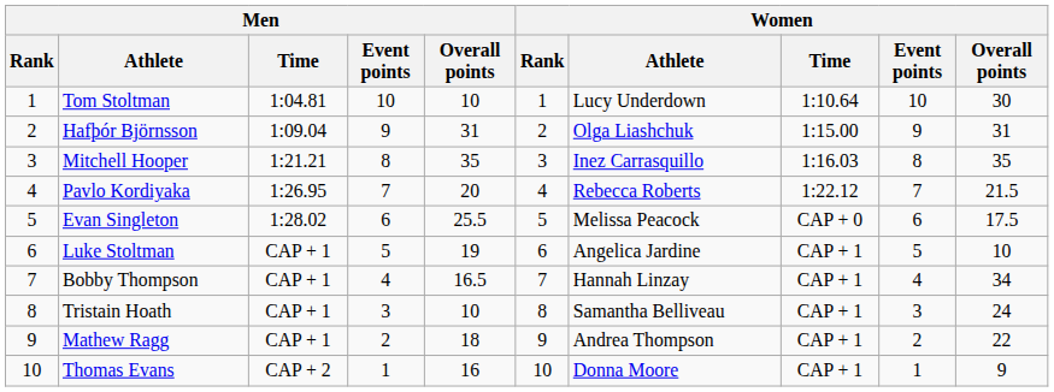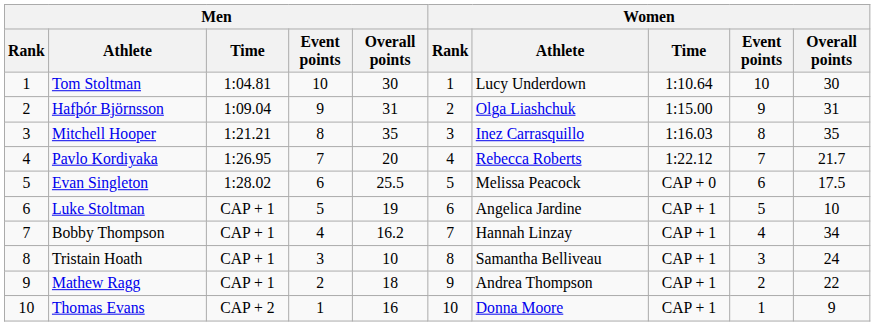Tom Stoltman | Men / Overall points: 10 -> 30
Pavlo Kordiyaka | Women / Overall points: 21.5 -> 21.7
Bobby Thompson | Men / Overall points: 16.5 -> 16.2
